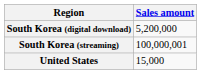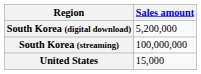South Korea (streaming) | Sales amount: 100,000,001 -> 100,000,000
